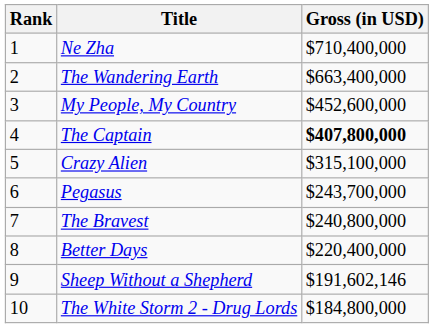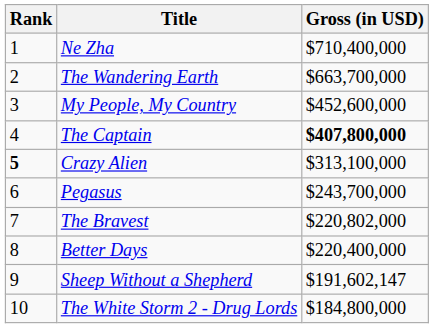The Wandering Earth | Gross (in USD): $663,400,000 -> $663,700,000
Crazy Alien | Rank: normal -> bold
Crazy Alien | Gross (in USD): $315,100,000 -> $313,100,000
The Bravest | Gross (in USD): $240,800,000 -> $220,802,000
Sheep Without a Shepherd | Gross (in USD): $191,602,146 -> $191,602,147
